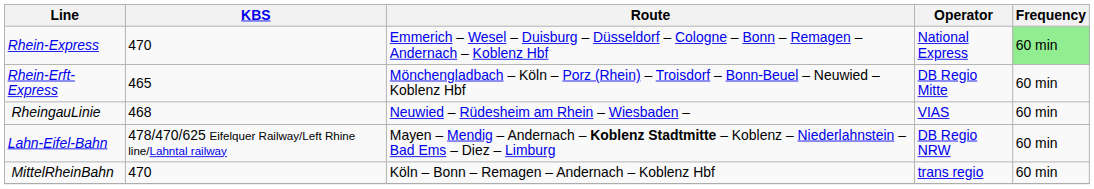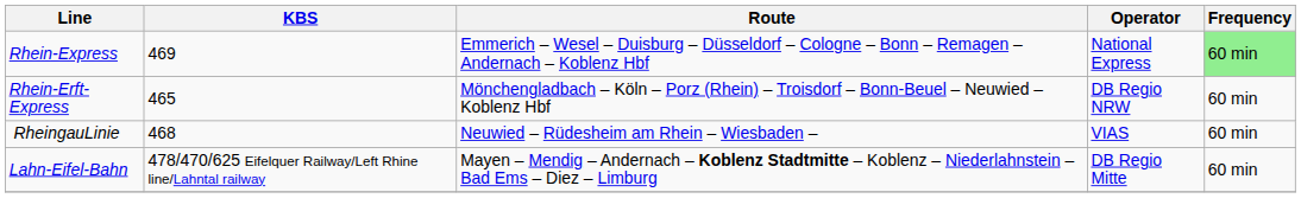Rhein-Express | KBS: 470 -> 469
Rhein-Erft-Express | Operator: DB Regio Mitte -> DB Regio NRW
Lahn-Eifel-Bahn | Operator: DB Regio NRW -> DB Regio Mitte
- row: MittelRheinBahn | 470 | Köln – Bonn – Remagen – Andernach – Koblenz Hbf | trans regio | 60 min
